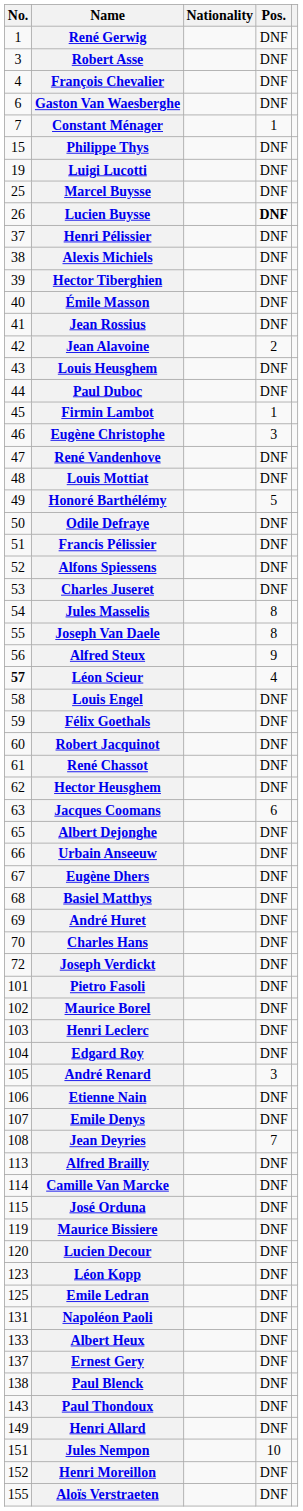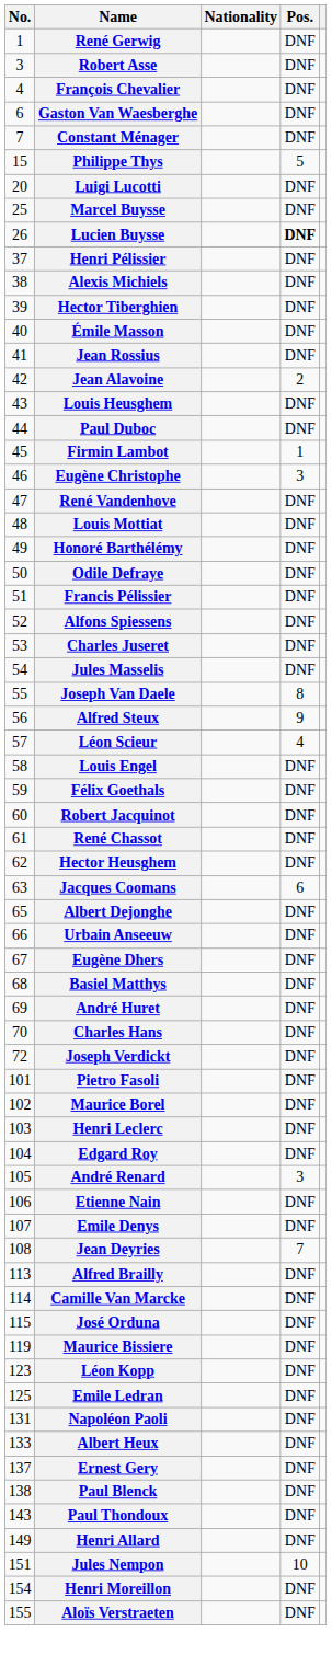Constant Ménager | Pos.: 1 -> DNF
Philippe Thys | Pos.: DNF -> 5
Luigi Lucotti | No.: 19 -> 20
Honoré Barthélémy | Pos.: 5 -> DNF
Jules Masselis | Pos.: 8 -> DNF
Léon Scieur | No.: bold -> normal
- row: 120 | Lucien Decour | DNF
Henri Moreillon | No.: 152 -> 154
